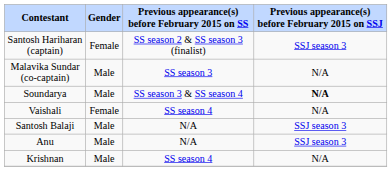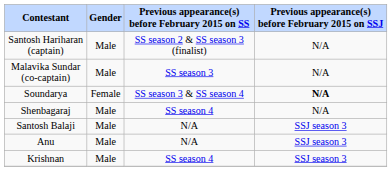Santosh Hariharan (captain) | Gender: Female -> Male
Santosh Hariharan (captain) | Previous appearance(s) before February 2015 on SSJ: SSJ season 3 -> N/A
Soundarya | Gender: Male -> Female
+ row: Shenbagaraj | Male | SS season 4 | N/A
- row: Vaishali | Female | SS season 4 | N/A
Krishnan | Previous appearance(s) before February 2015 on SSJ: N/A -> SSJ season 3
